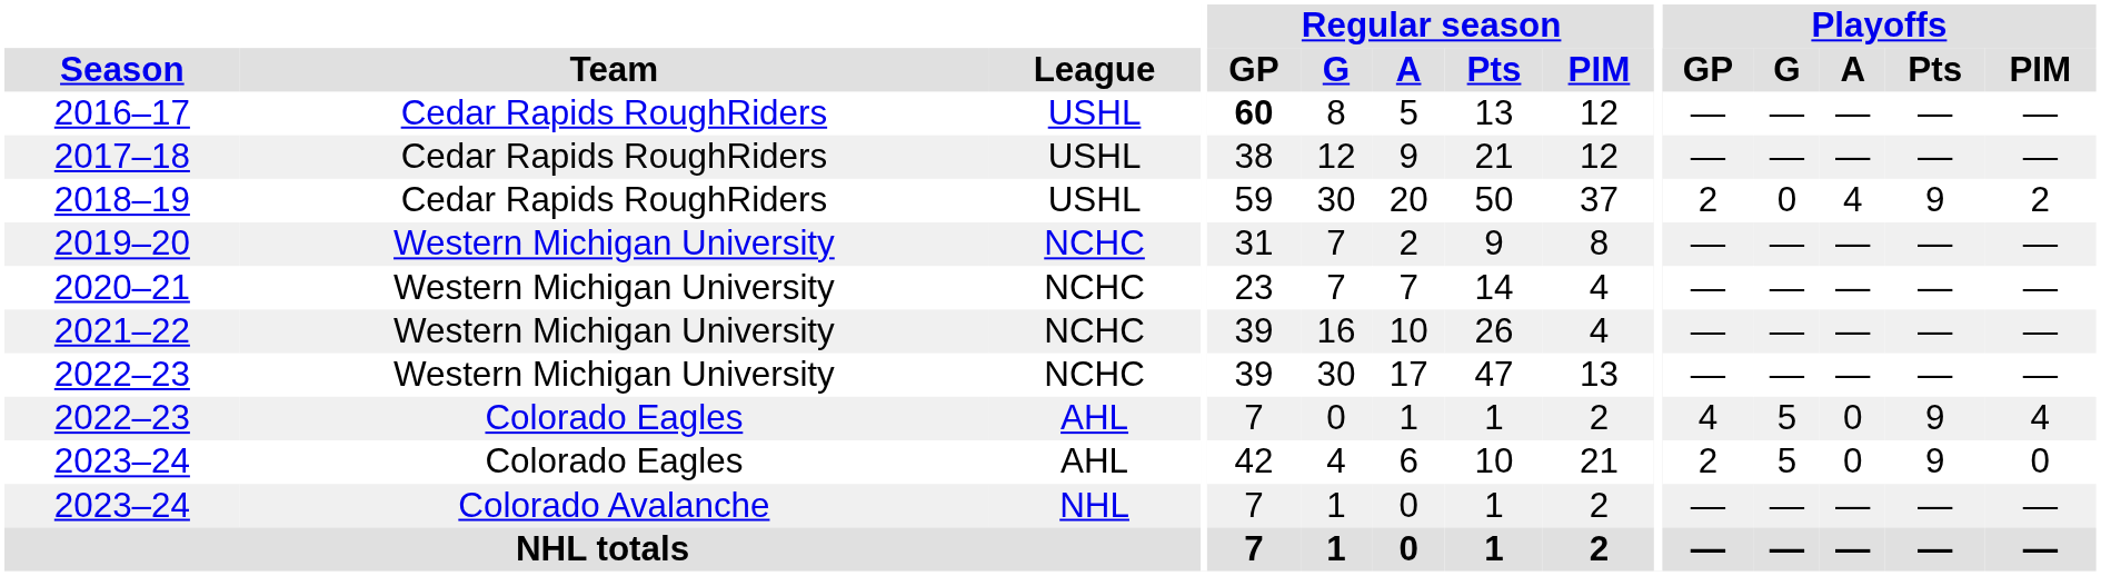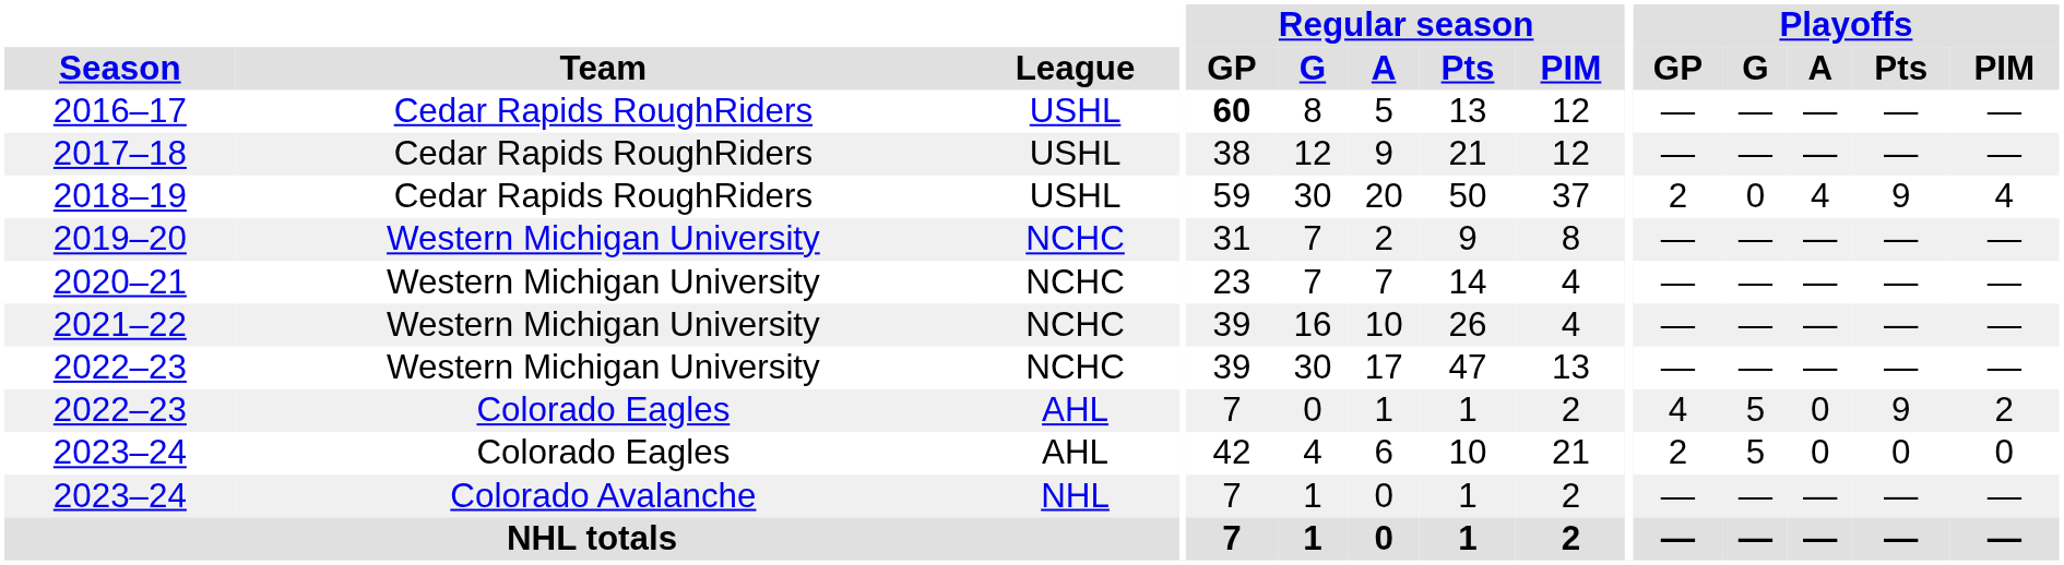2018–19 | Playoffs / PIM: 2 -> 4
2022–23 / Colorado Eagles | Playoffs / PIM: 4 -> 2
2023–24 / Colorado Eagles | Playoffs / Pts: 9 -> 0
